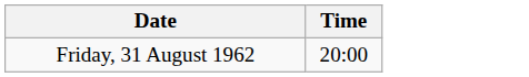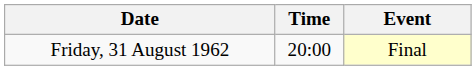+ column: Event | Final
